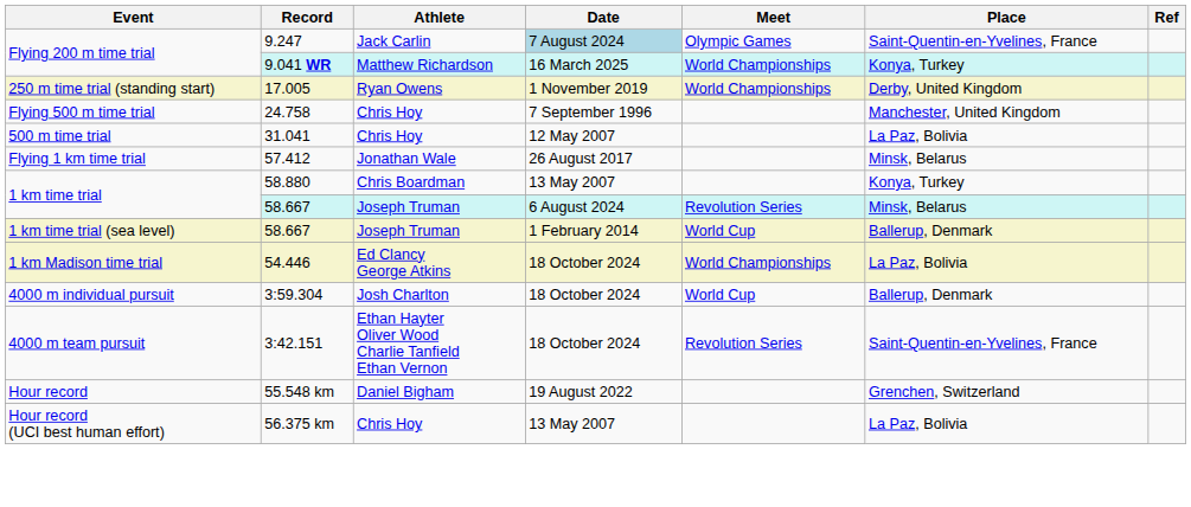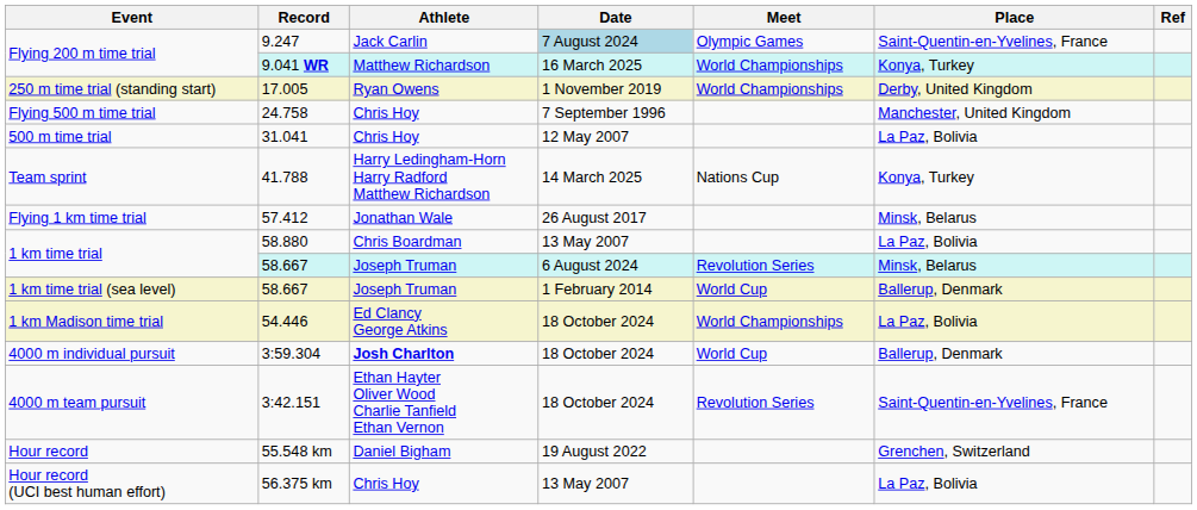+ row: Team sprint | 41.788 | Harry Ledingham-Horn Harry Radford Matthew Richardson | 14 March 2025 | Nations Cup | Konya, Turkey
58.880 | Place: Konya, Turkey -> La Paz, Bolivia
3:59.304 | Athlete: normal -> bold
